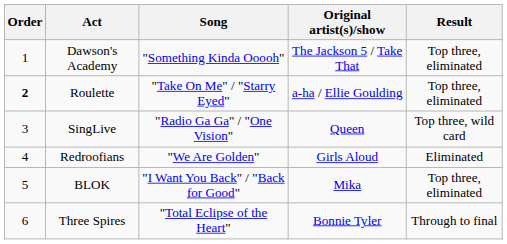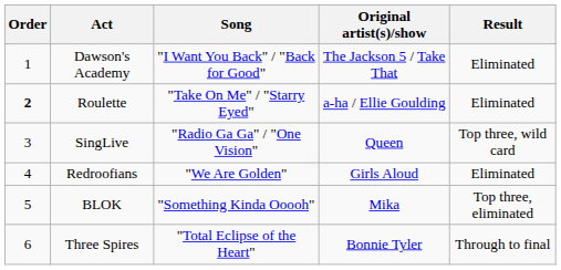Dawson's Academy | Song: "Something Kinda Ooooh" -> "I Want You Back" / "Back for Good"
Dawson's Academy | Result: Top three, eliminated -> Eliminated
Roulette | Result: Top three, eliminated -> Eliminated
BLOK | Song: "I Want You Back" / "Back for Good" -> "Something Kinda Ooooh"
